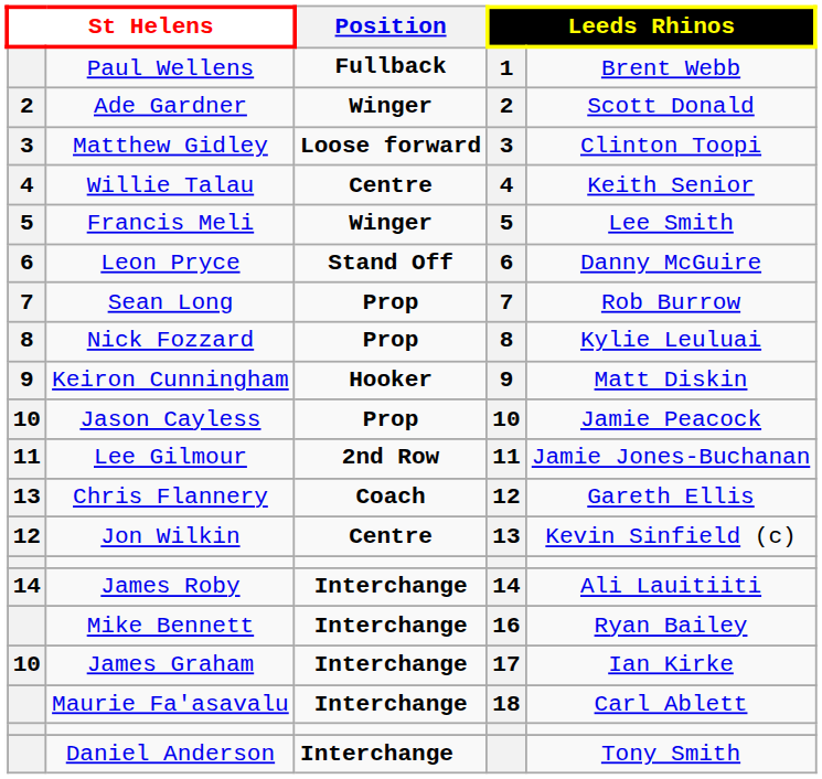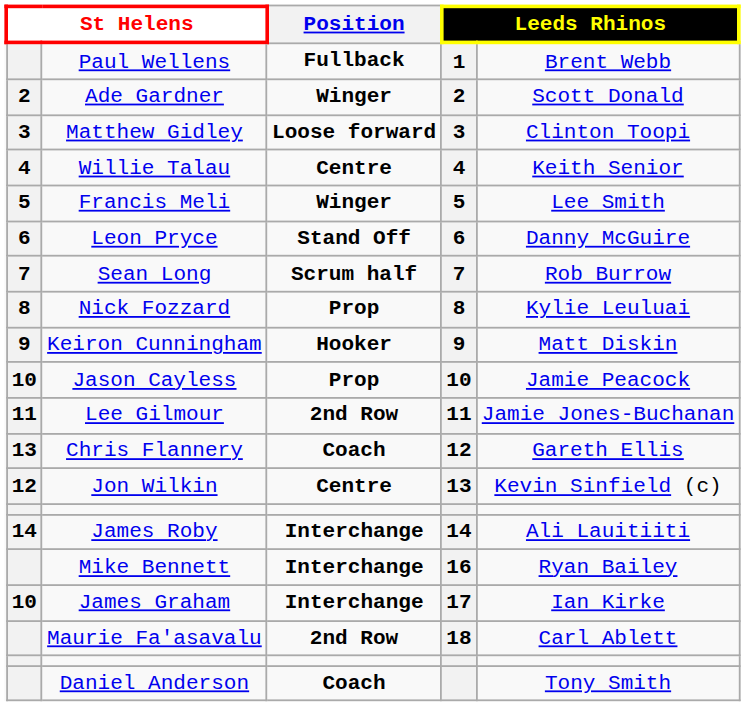Sean Long | Position: Prop -> Scrum half
Maurie Fa'asavalu | Position: Interchange -> 2nd Row
Daniel Anderson | Position: Interchange -> Coach
